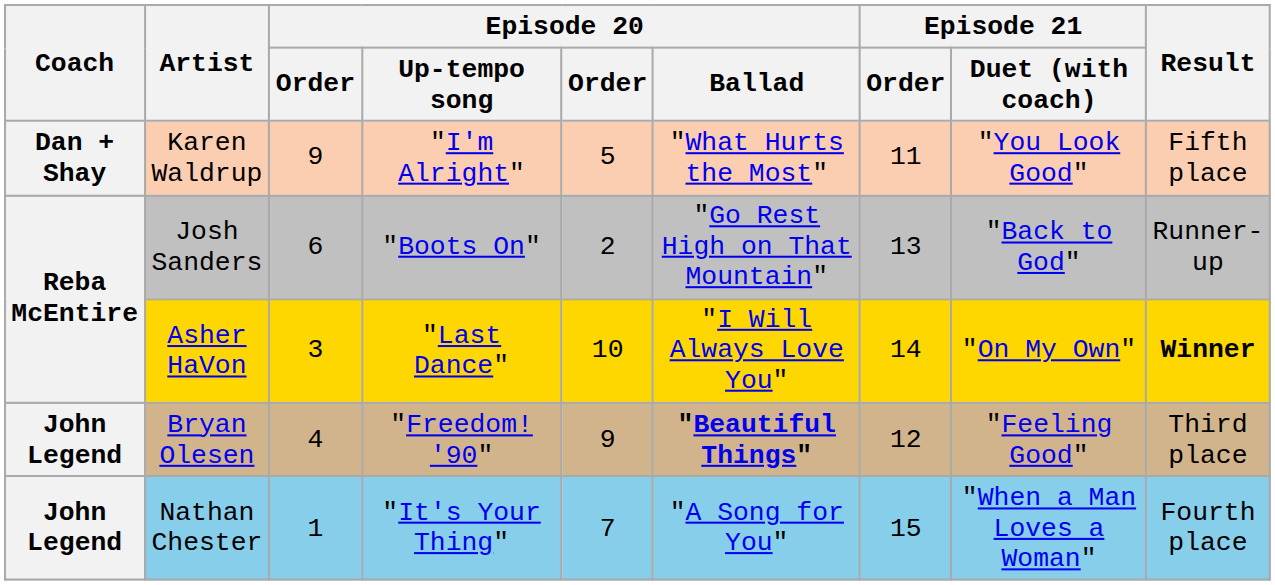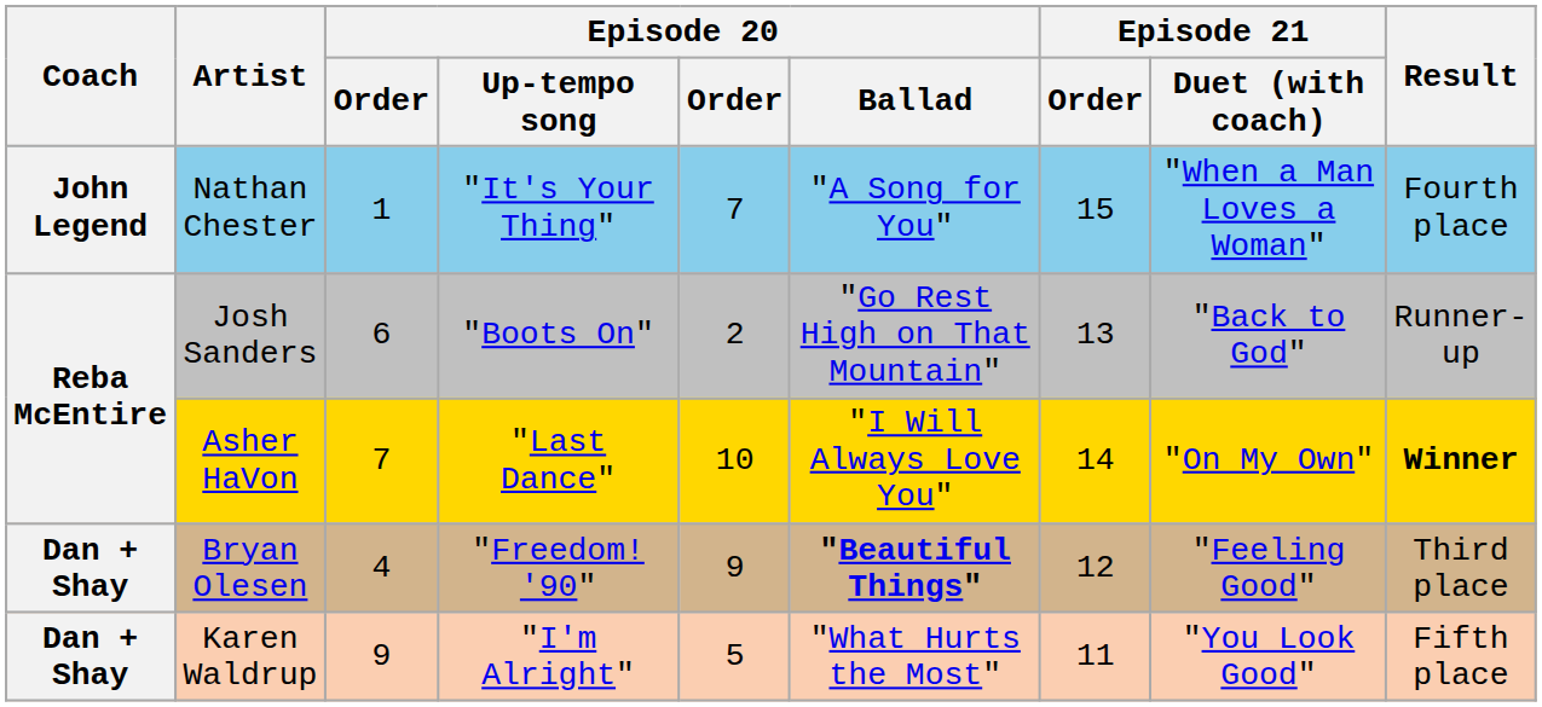rows swapped: Nathan Chester <-> Karen Waldrup
Asher HaVon | column 3: 3 -> 7
Bryan Olesen | Coach: John Legend -> Dan + Shay
